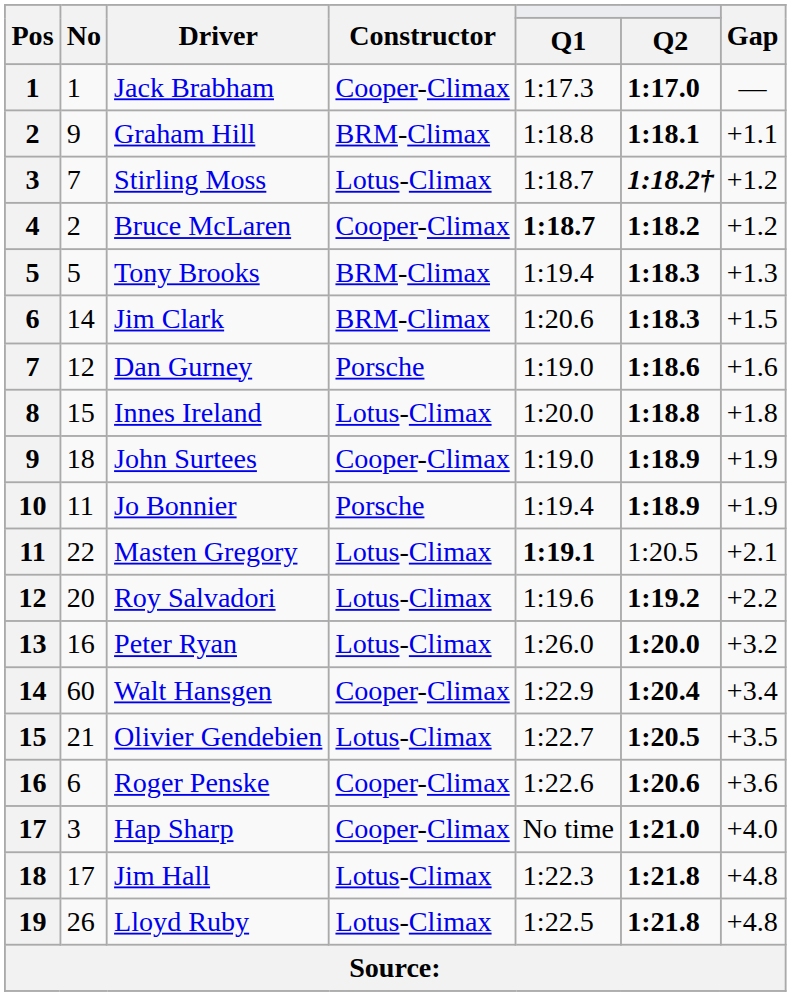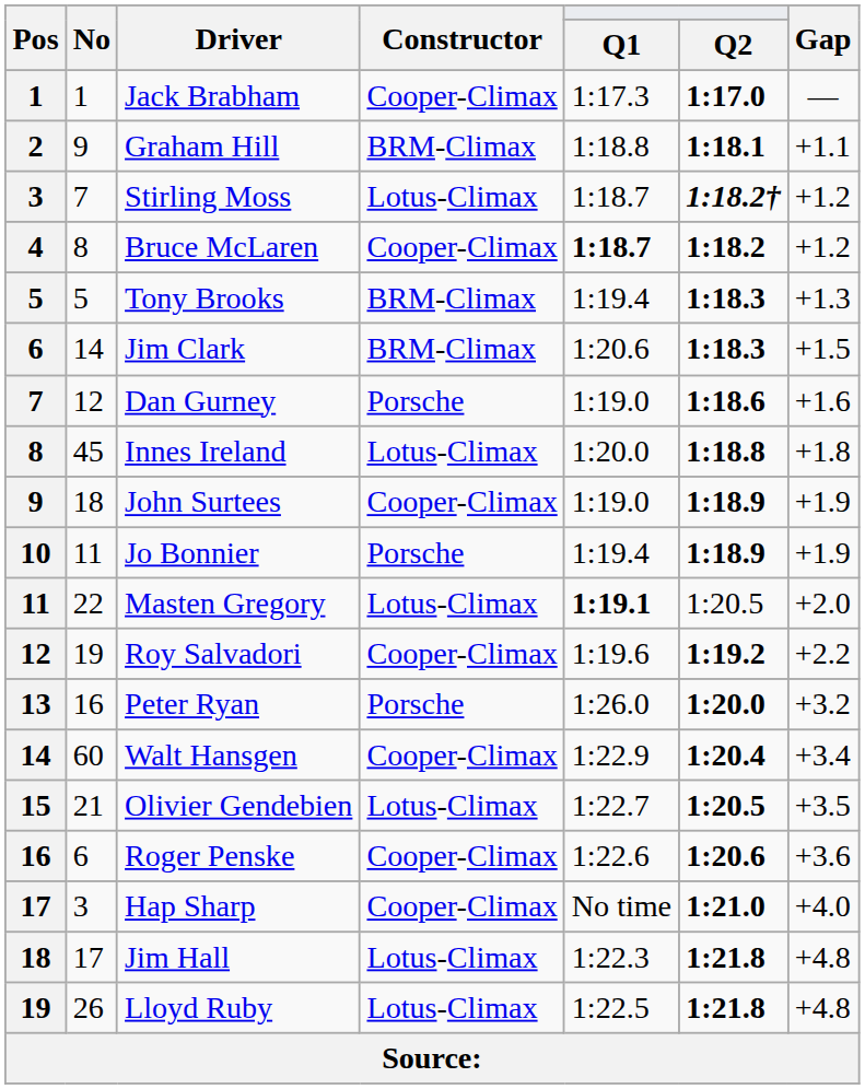Bruce McLaren | No: 2 -> 8
Innes Ireland | No: 15 -> 45
Masten Gregory | Gap: +2.1 -> +2.0
Roy Salvadori | No: 20 -> 19
Roy Salvadori | Constructor: Lotus-Climax -> Cooper-Climax
Peter Ryan | Constructor: Lotus-Climax -> Porsche
